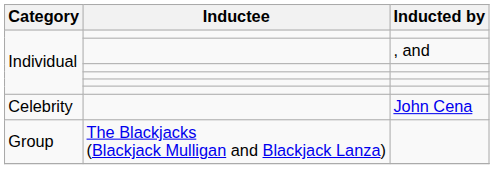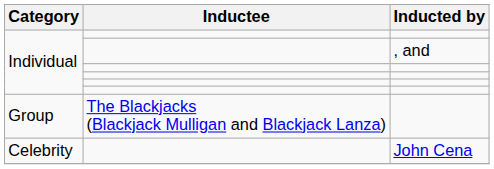rows swapped: Group <-> Celebrity
